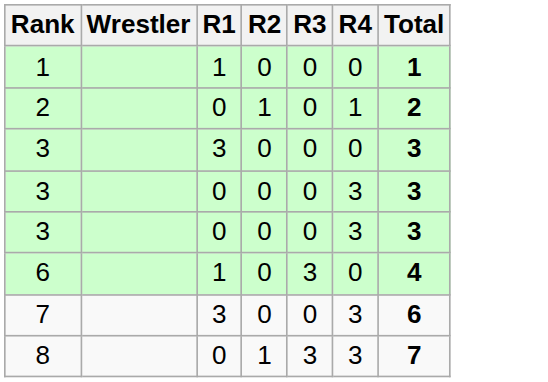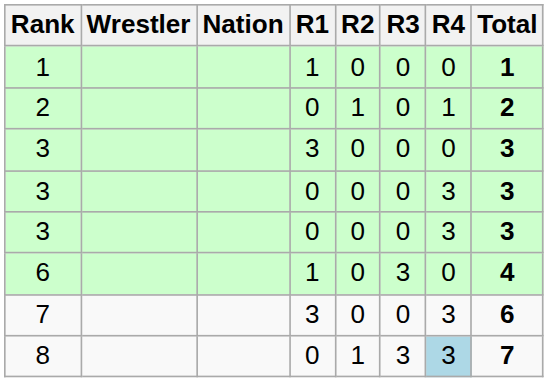+ column: Nation
8 | R4: no background -> lightblue background
